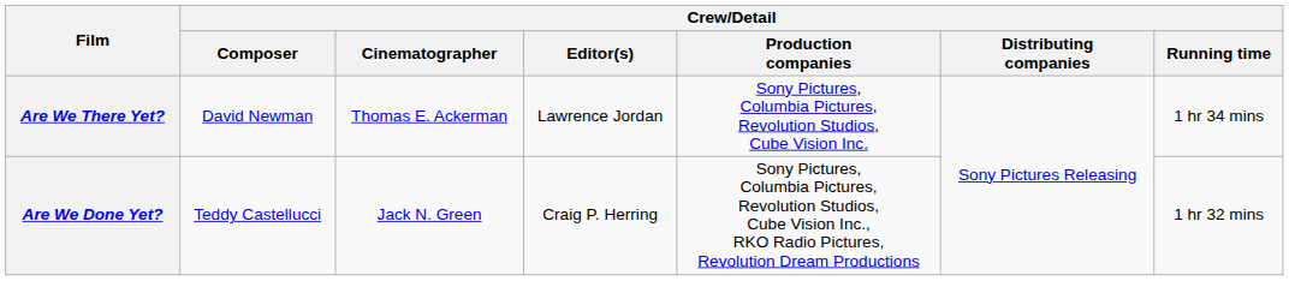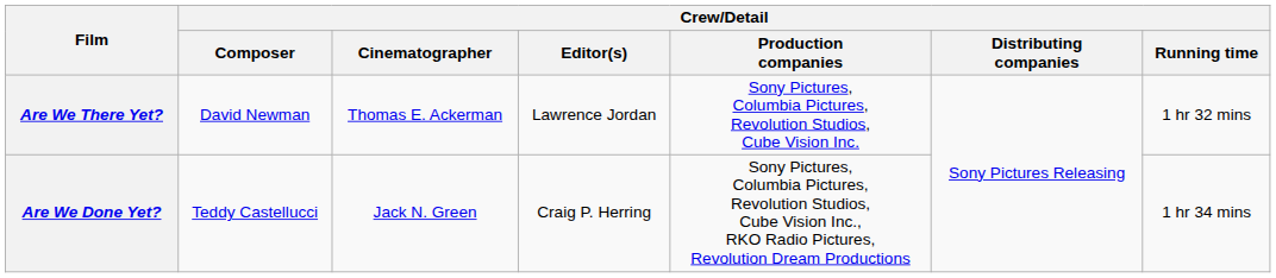Are We There Yet? | Crew/Detail / Running time: 1 hr 34 mins -> 1 hr 32 mins
Are We Done Yet? | Crew/Detail / Running time: 1 hr 32 mins -> 1 hr 34 mins
